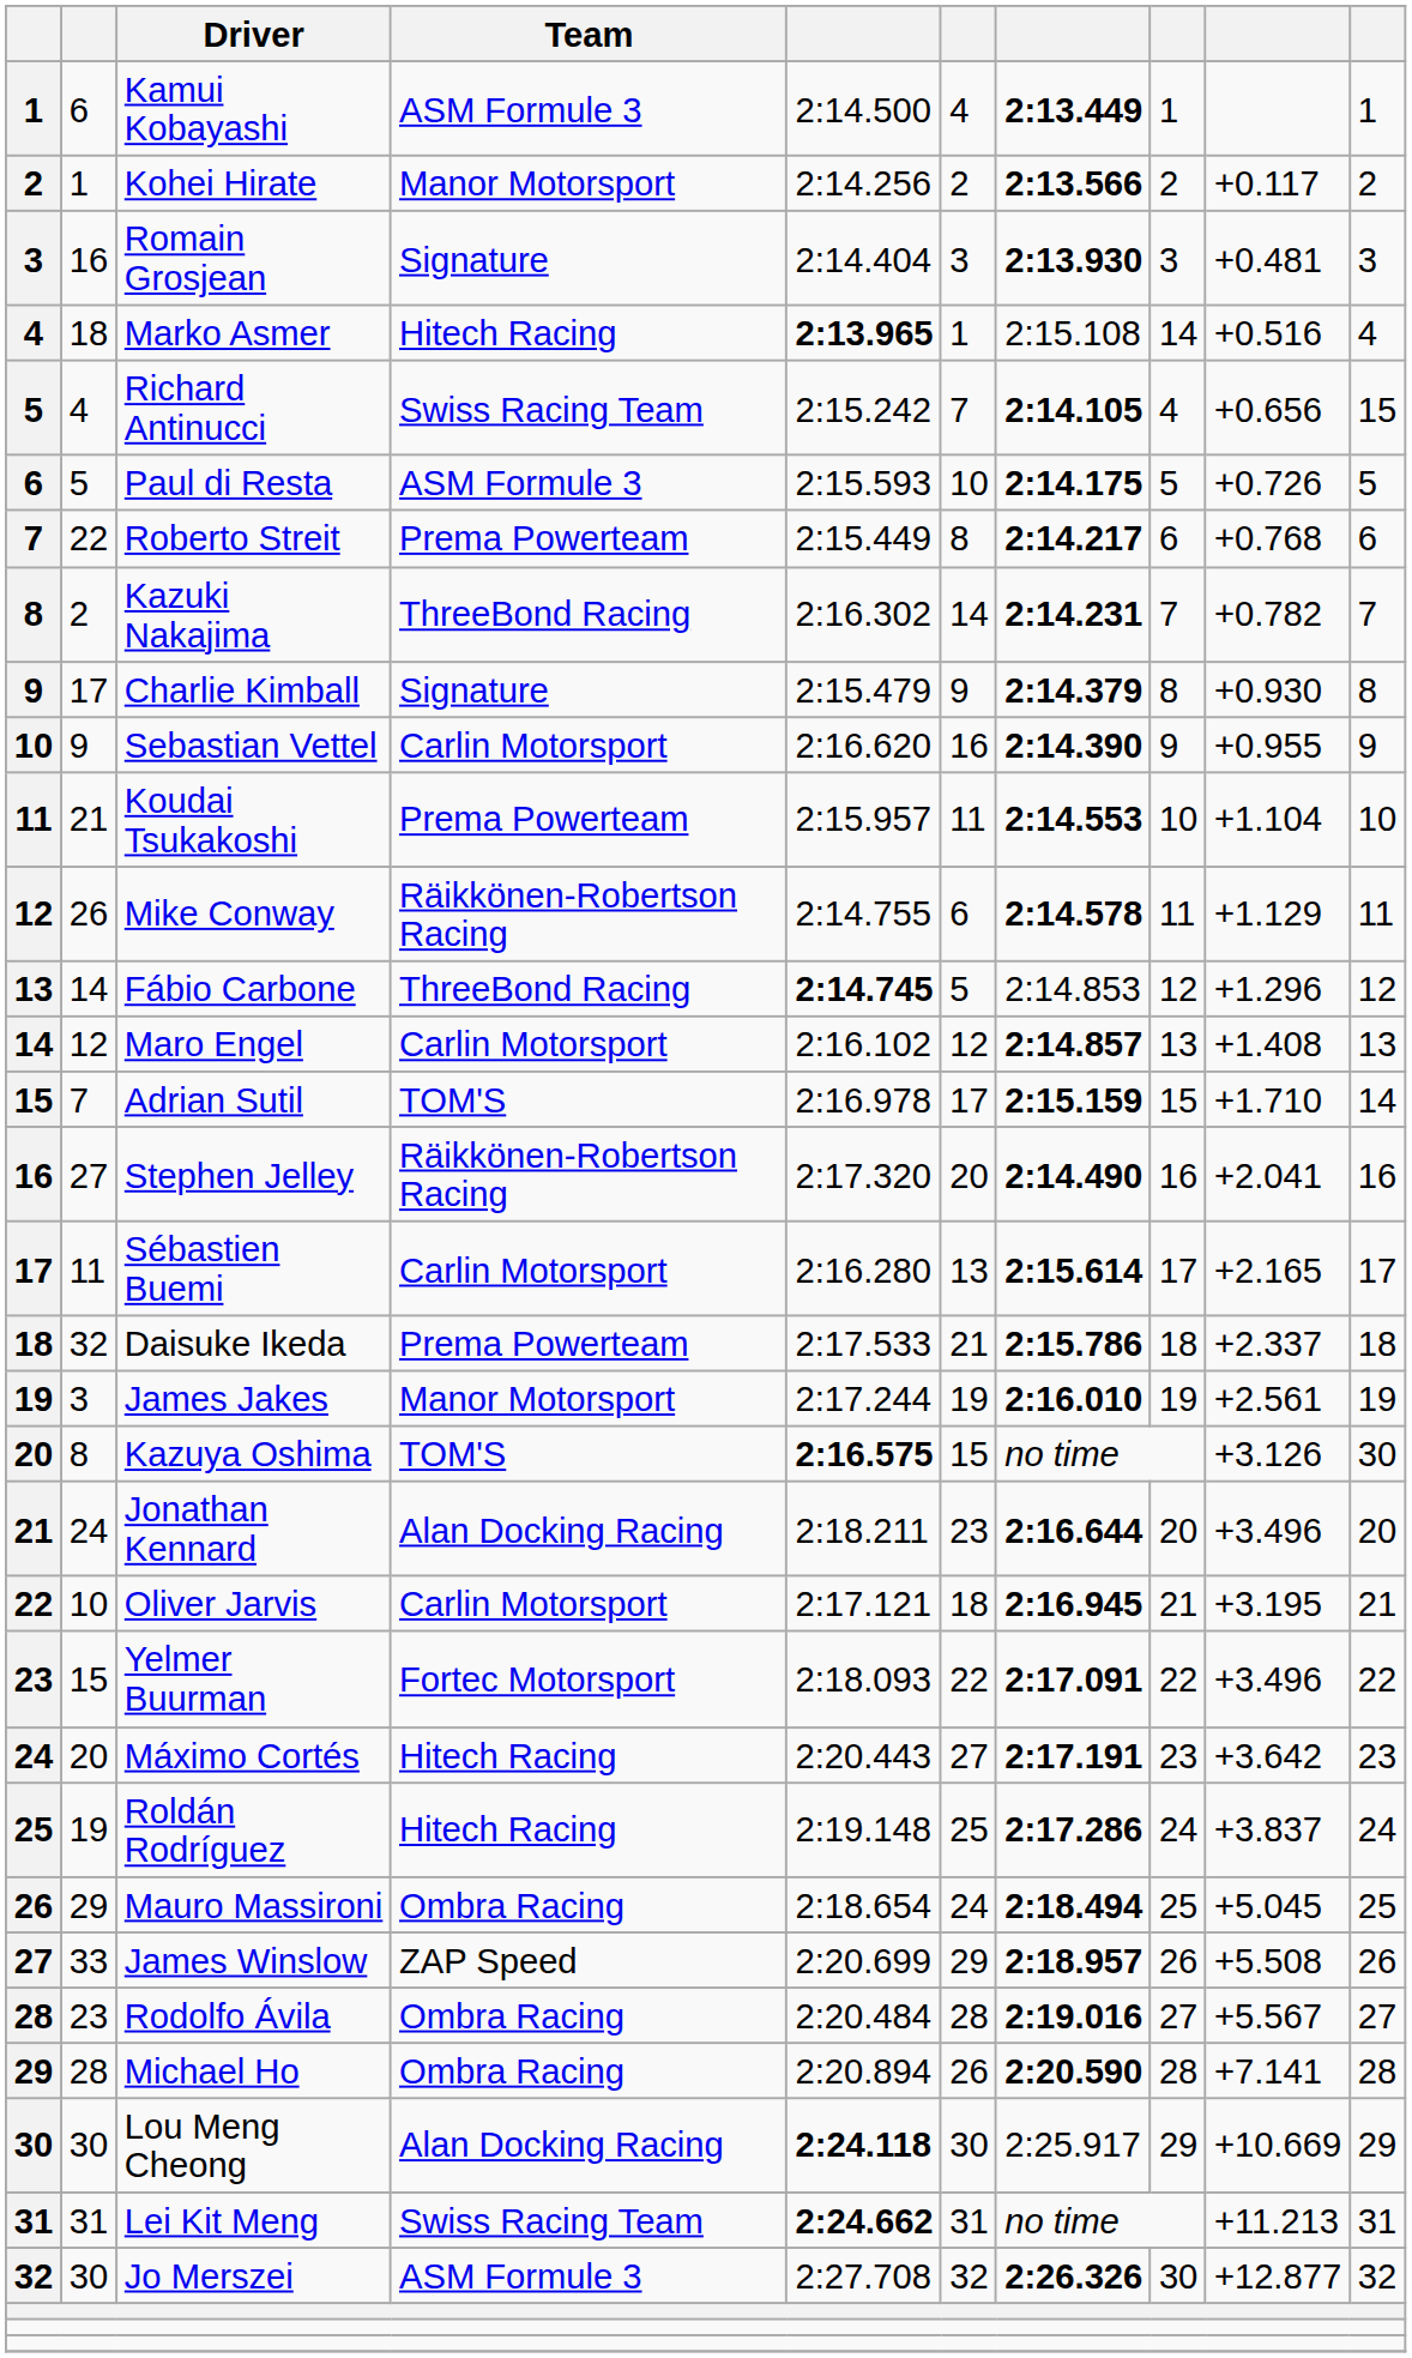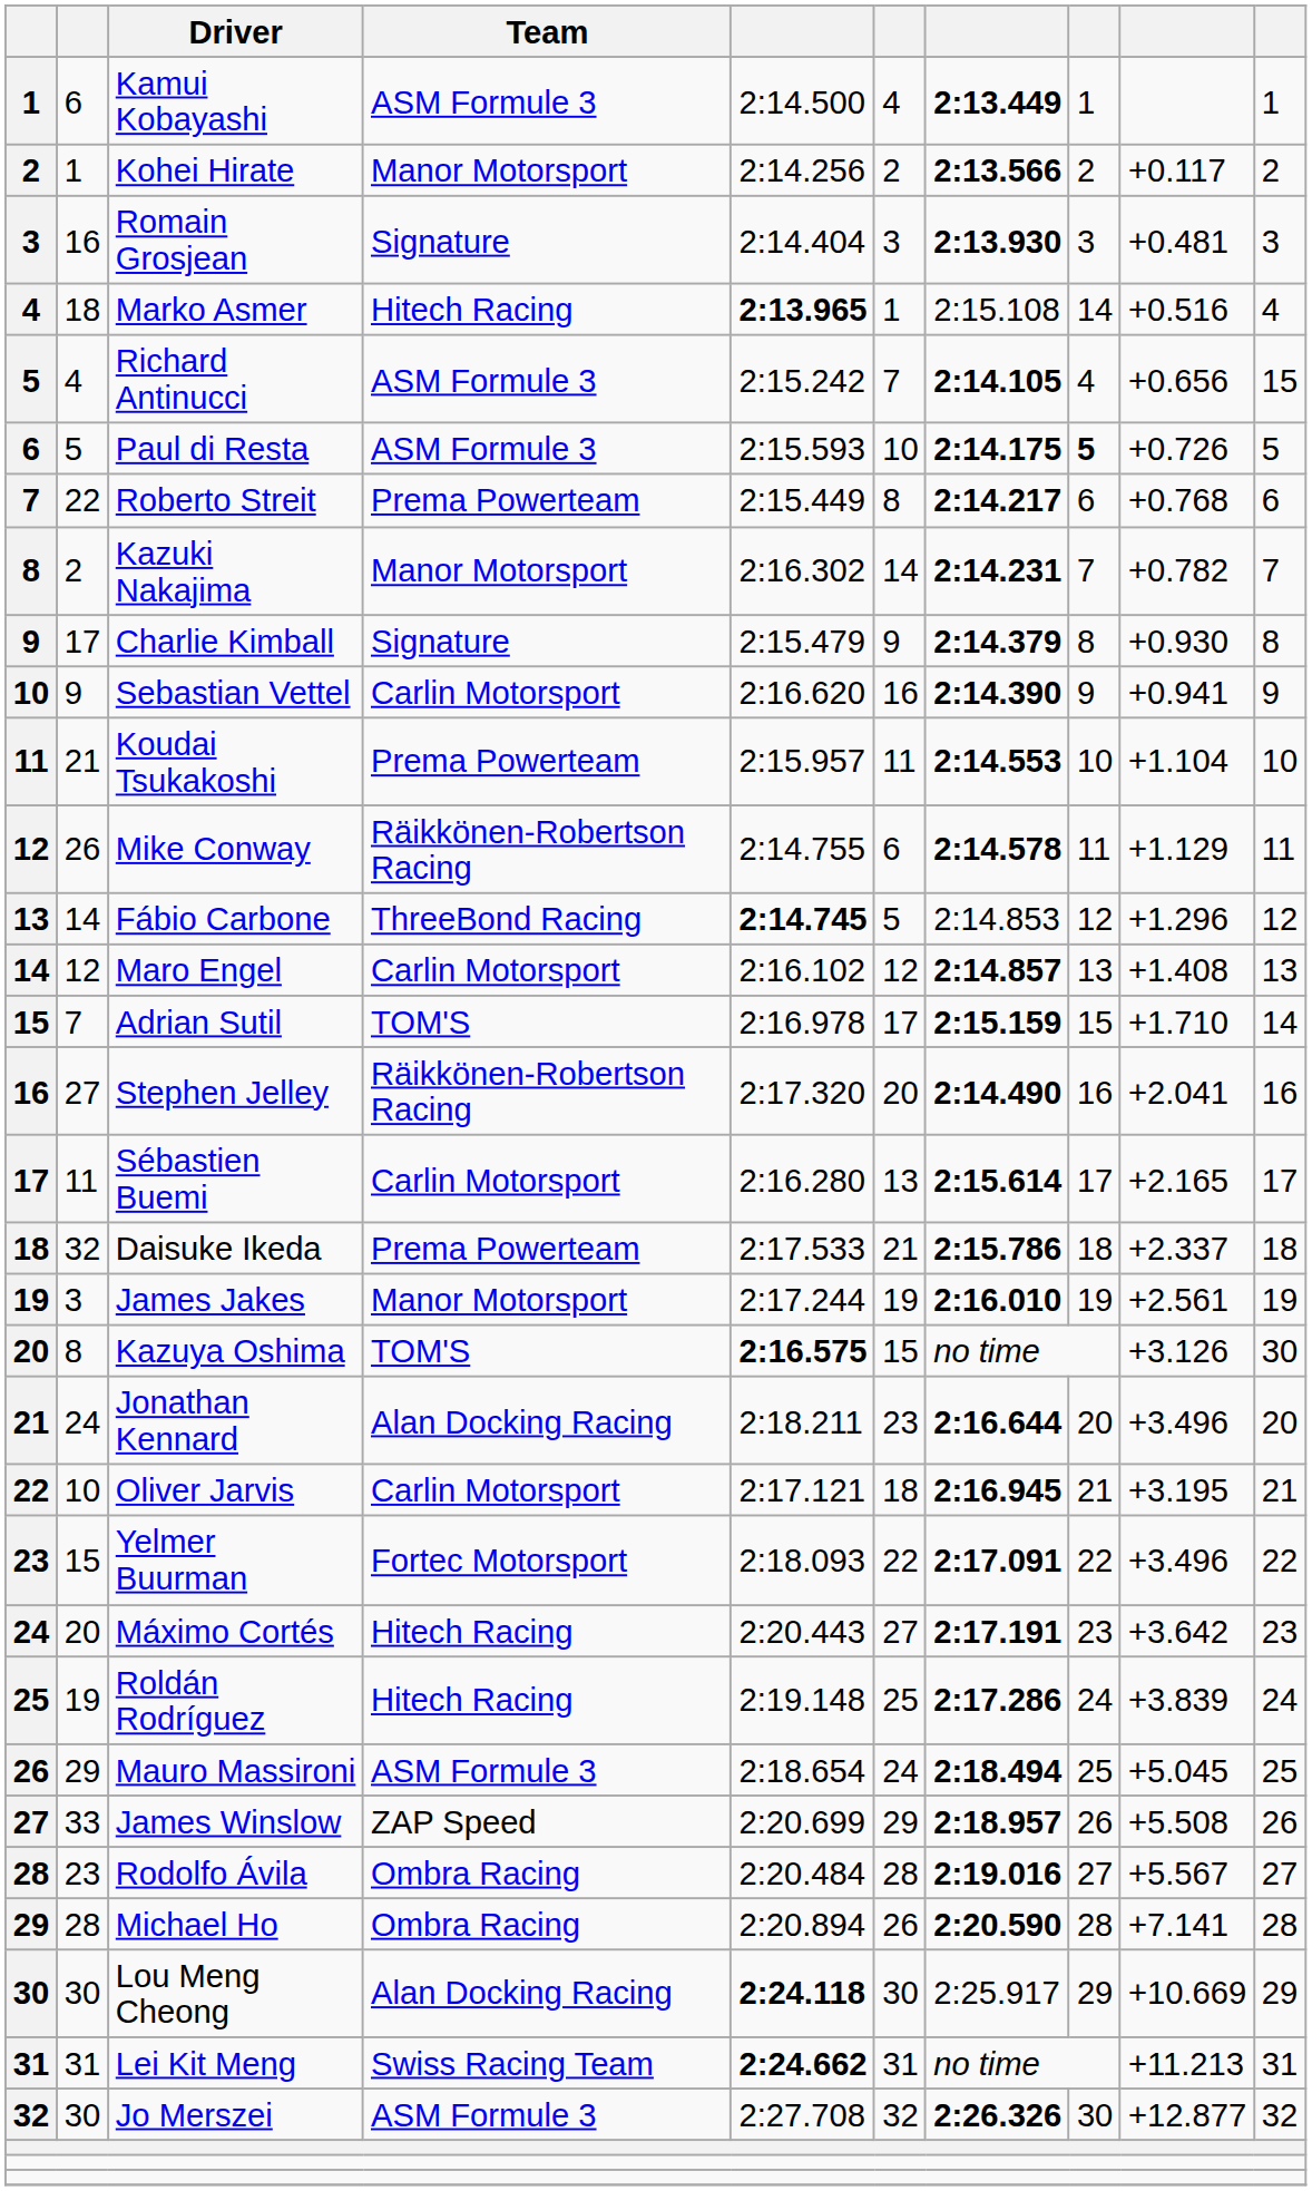Richard Antinucci | Team: Swiss Racing Team -> ASM Formule 3
Paul di Resta | column 8: normal -> bold
Kazuki Nakajima | Team: ThreeBond Racing -> Manor Motorsport
Sebastian Vettel | column 9: +0.955 -> +0.941
Roldán Rodríguez | column 9: +3.837 -> +3.839
Mauro Massironi | Team: Ombra Racing -> ASM Formule 3
